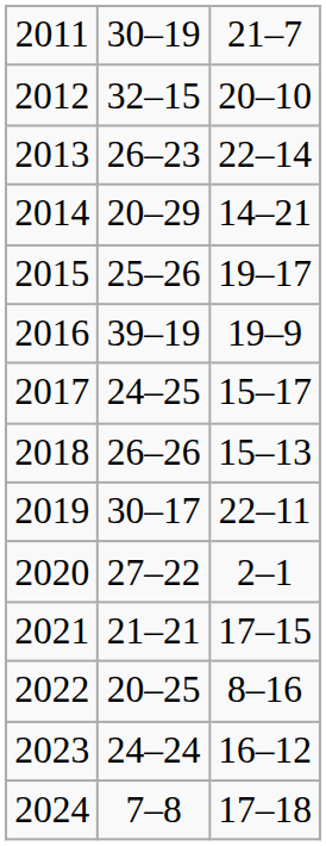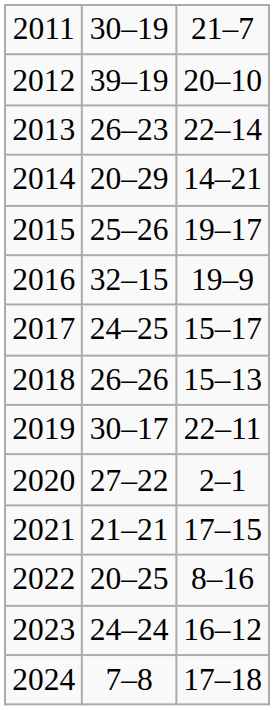2012 | column 2: 32–15 -> 39–19
2016 | column 2: 39–19 -> 32–15
